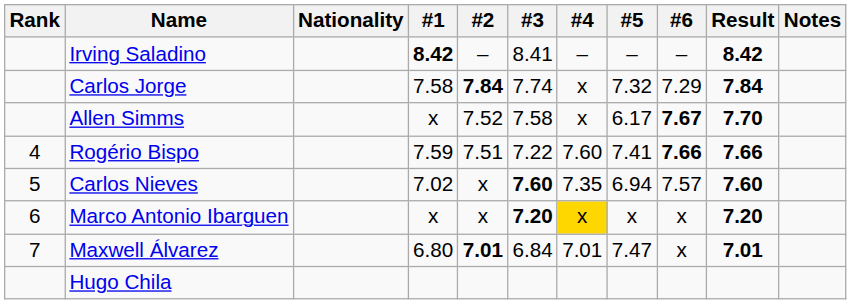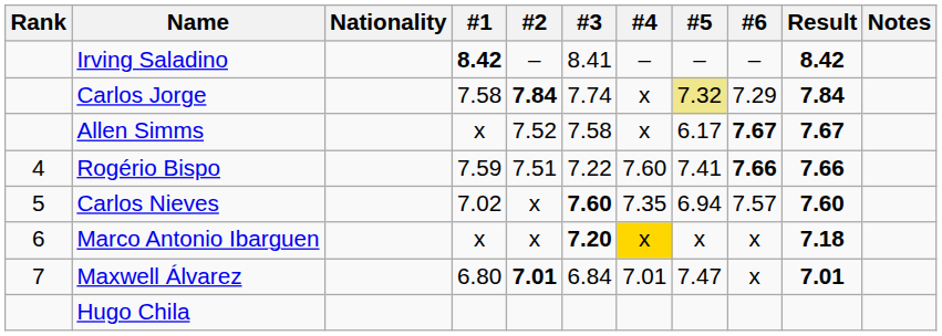Carlos Jorge | #5: no background -> khaki background
Allen Simms | Result: 7.70 -> 7.67
Marco Antonio Ibarguen | Result: 7.20 -> 7.18
